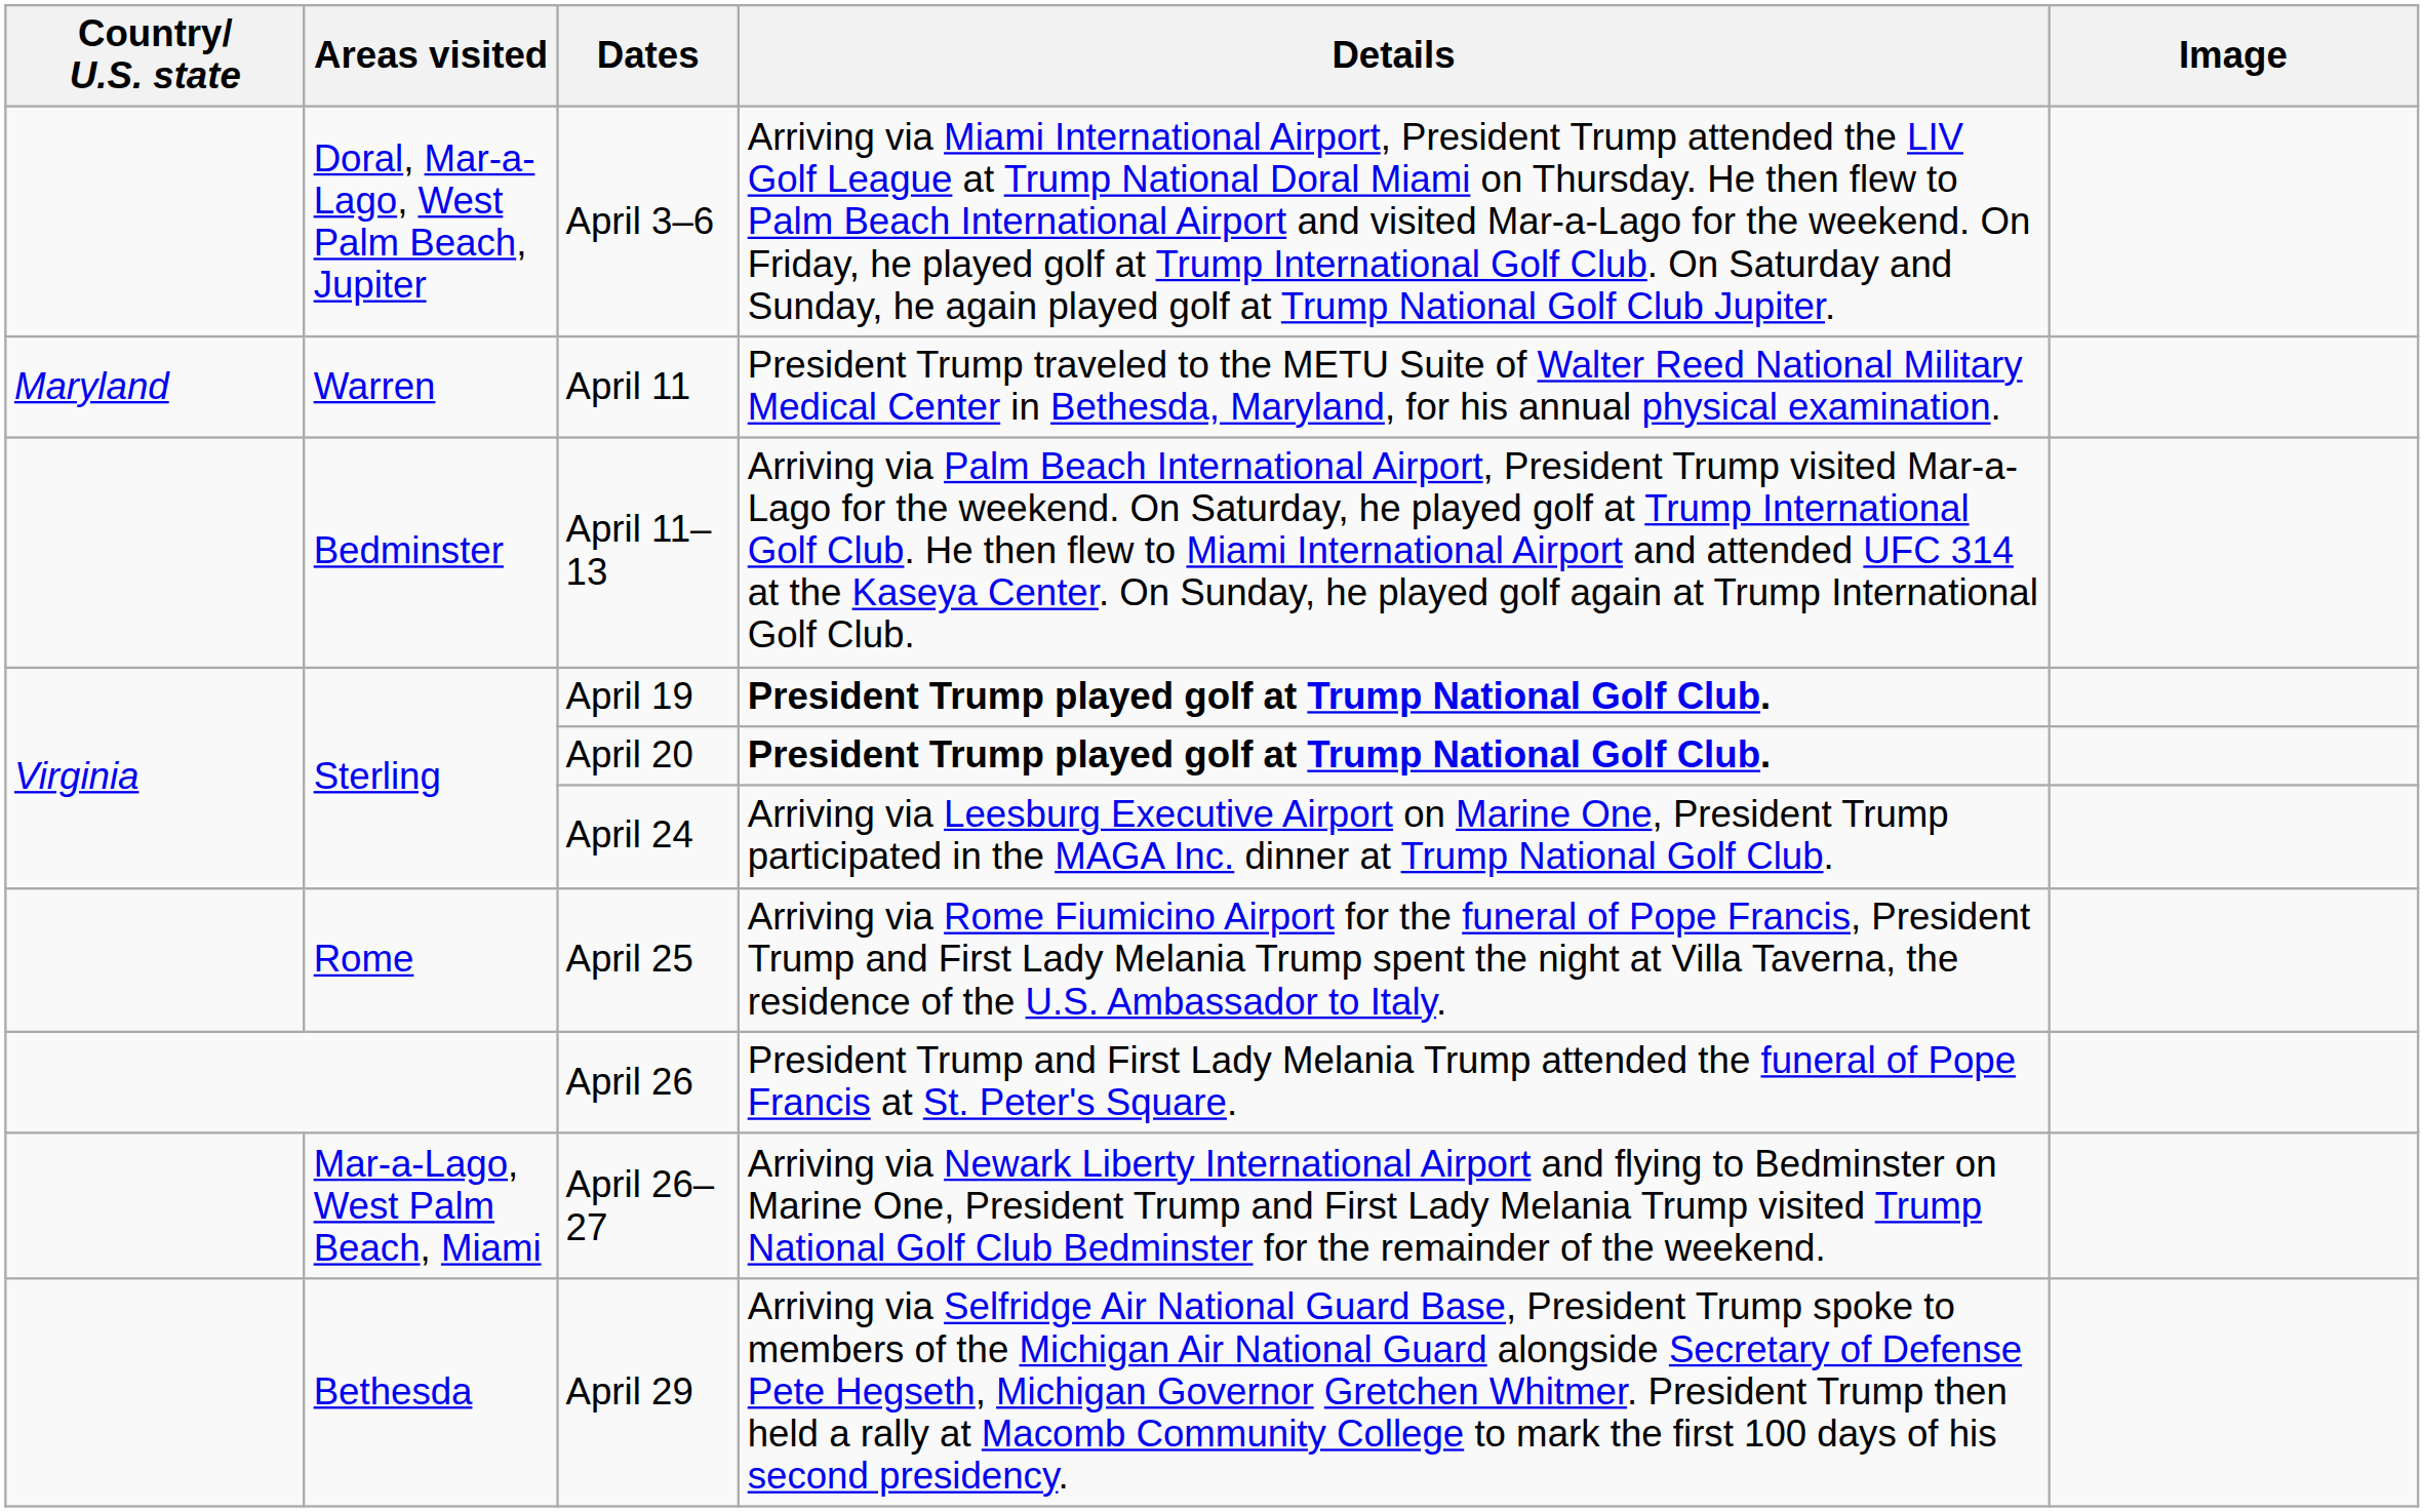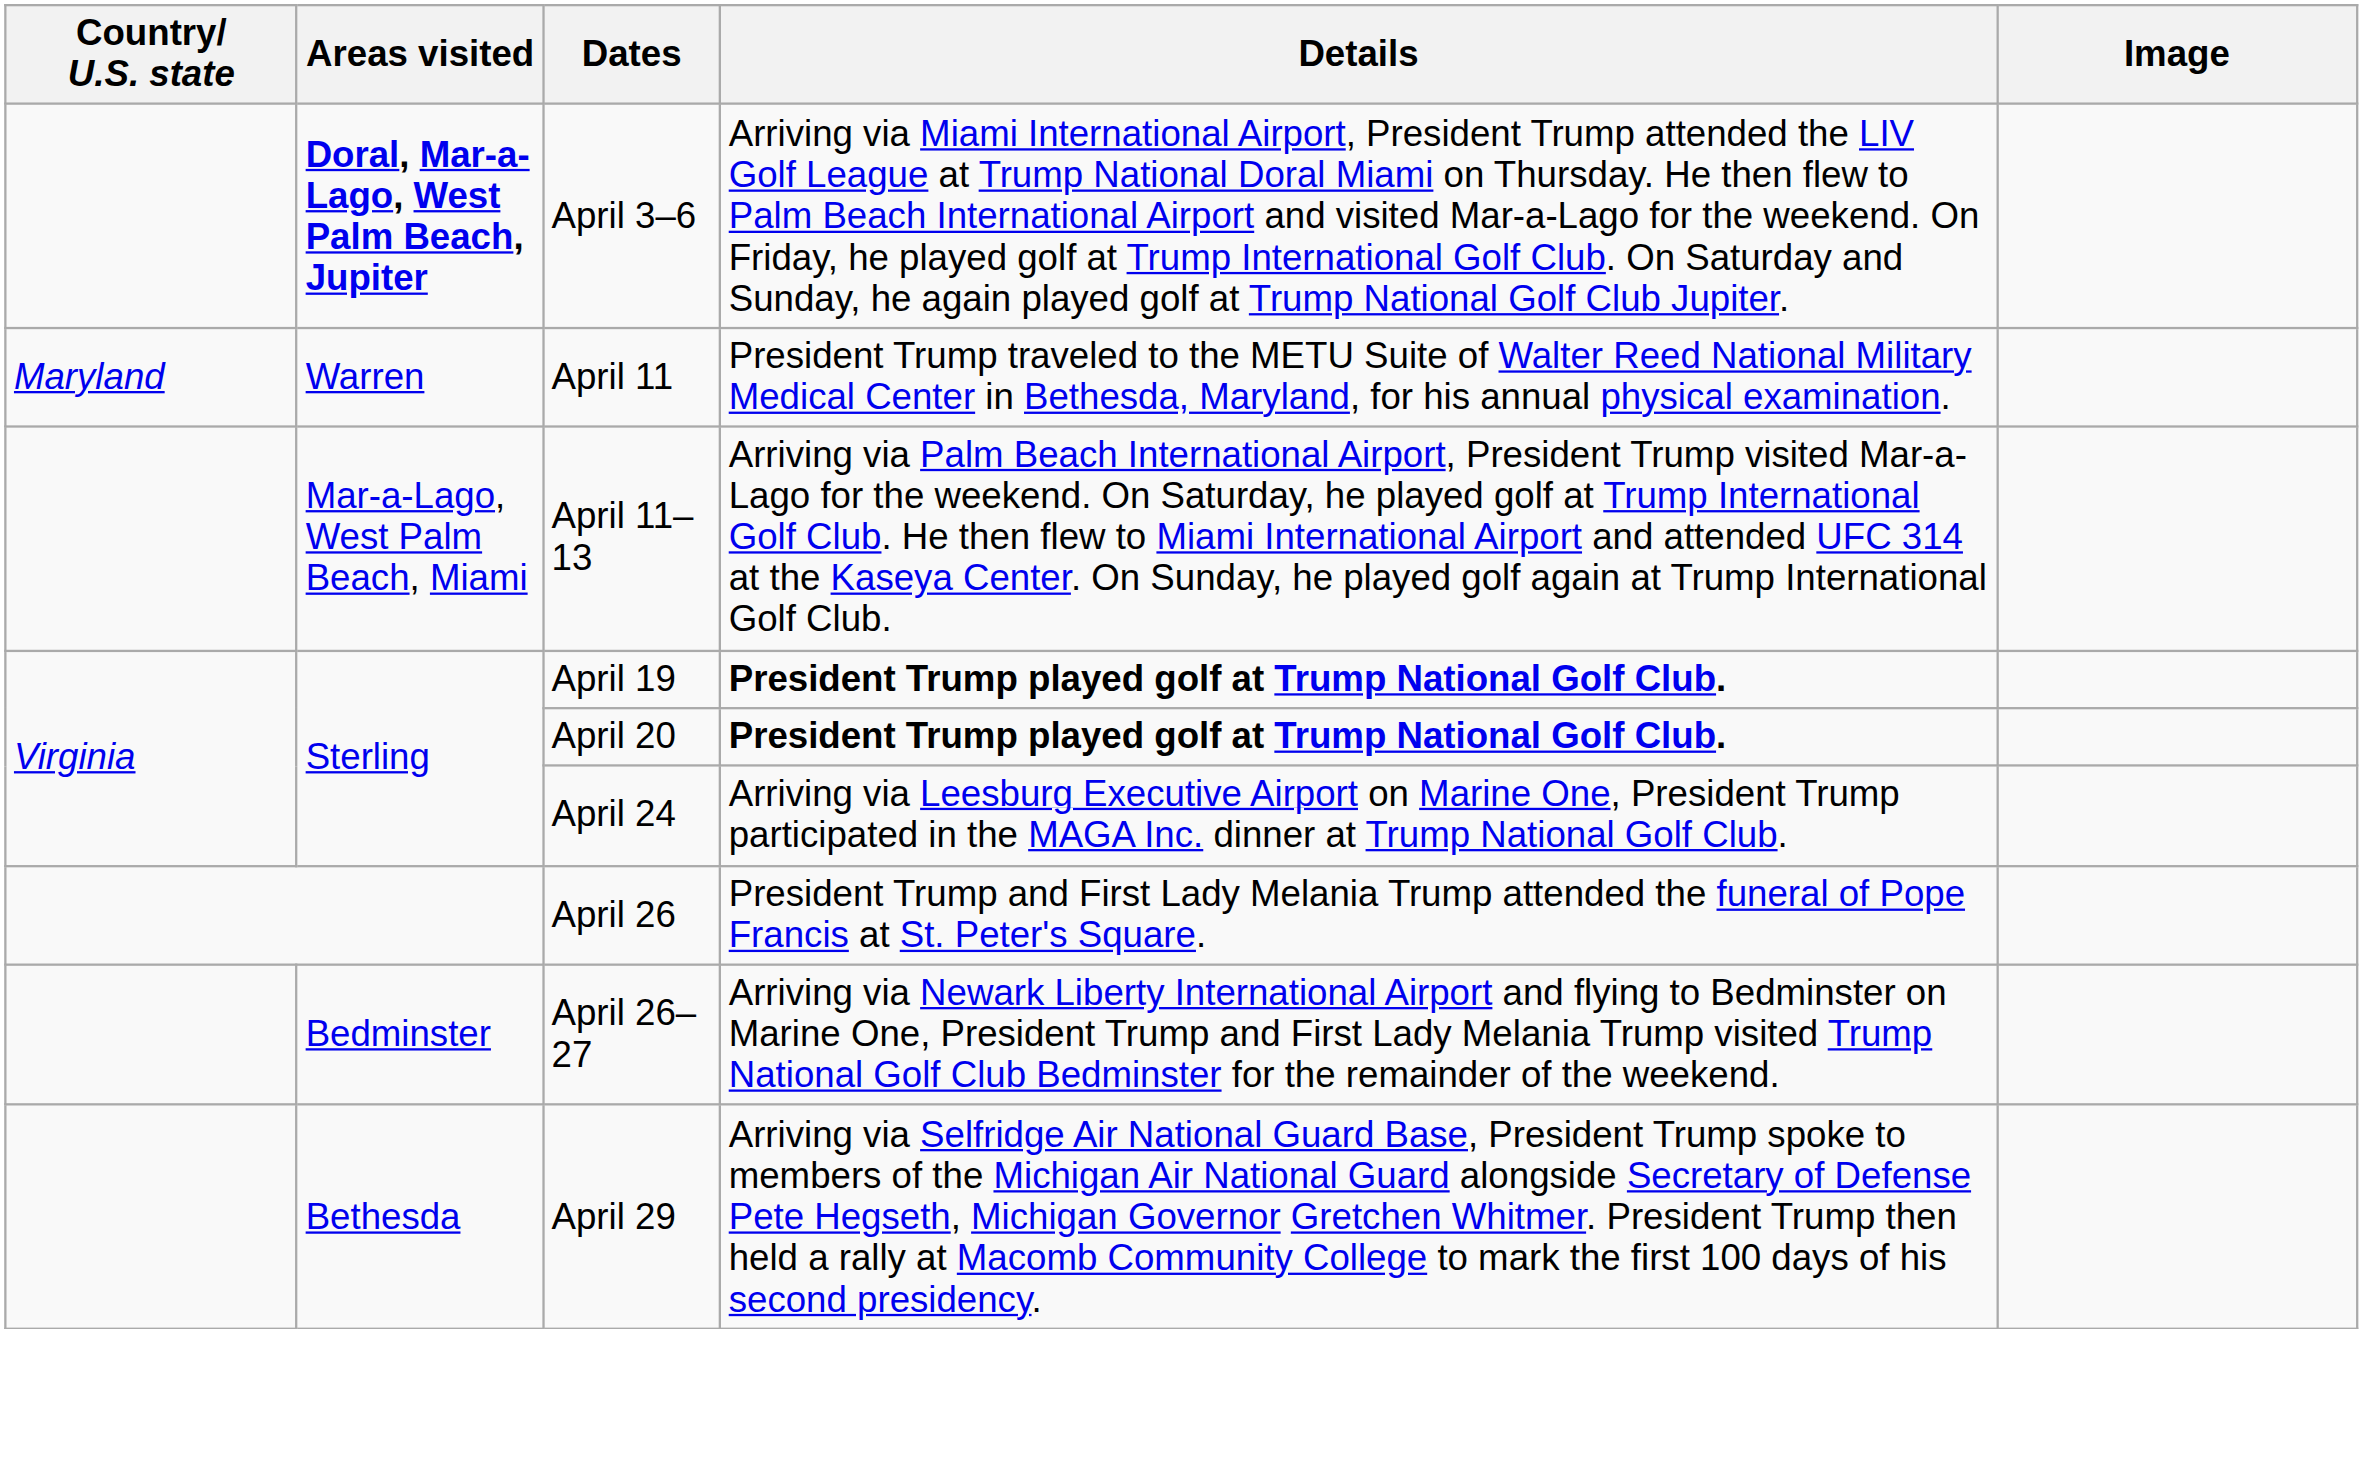April 3–6 | Areas visited: normal -> bold
April 11–13 | Areas visited: Bedminster -> Mar-a-Lago, West Palm Beach, Miami
- row: Rome | April 25 | Arriving via Rome Fiumicino Airport for the funeral of Pope Francis, President Trump and First Lady Melania Trump spent the night at Villa Taverna, the residence of the U.S. Ambassador to Italy.
April 26–27 | Areas visited: Mar-a-Lago, West Palm Beach, Miami -> Bedminster
